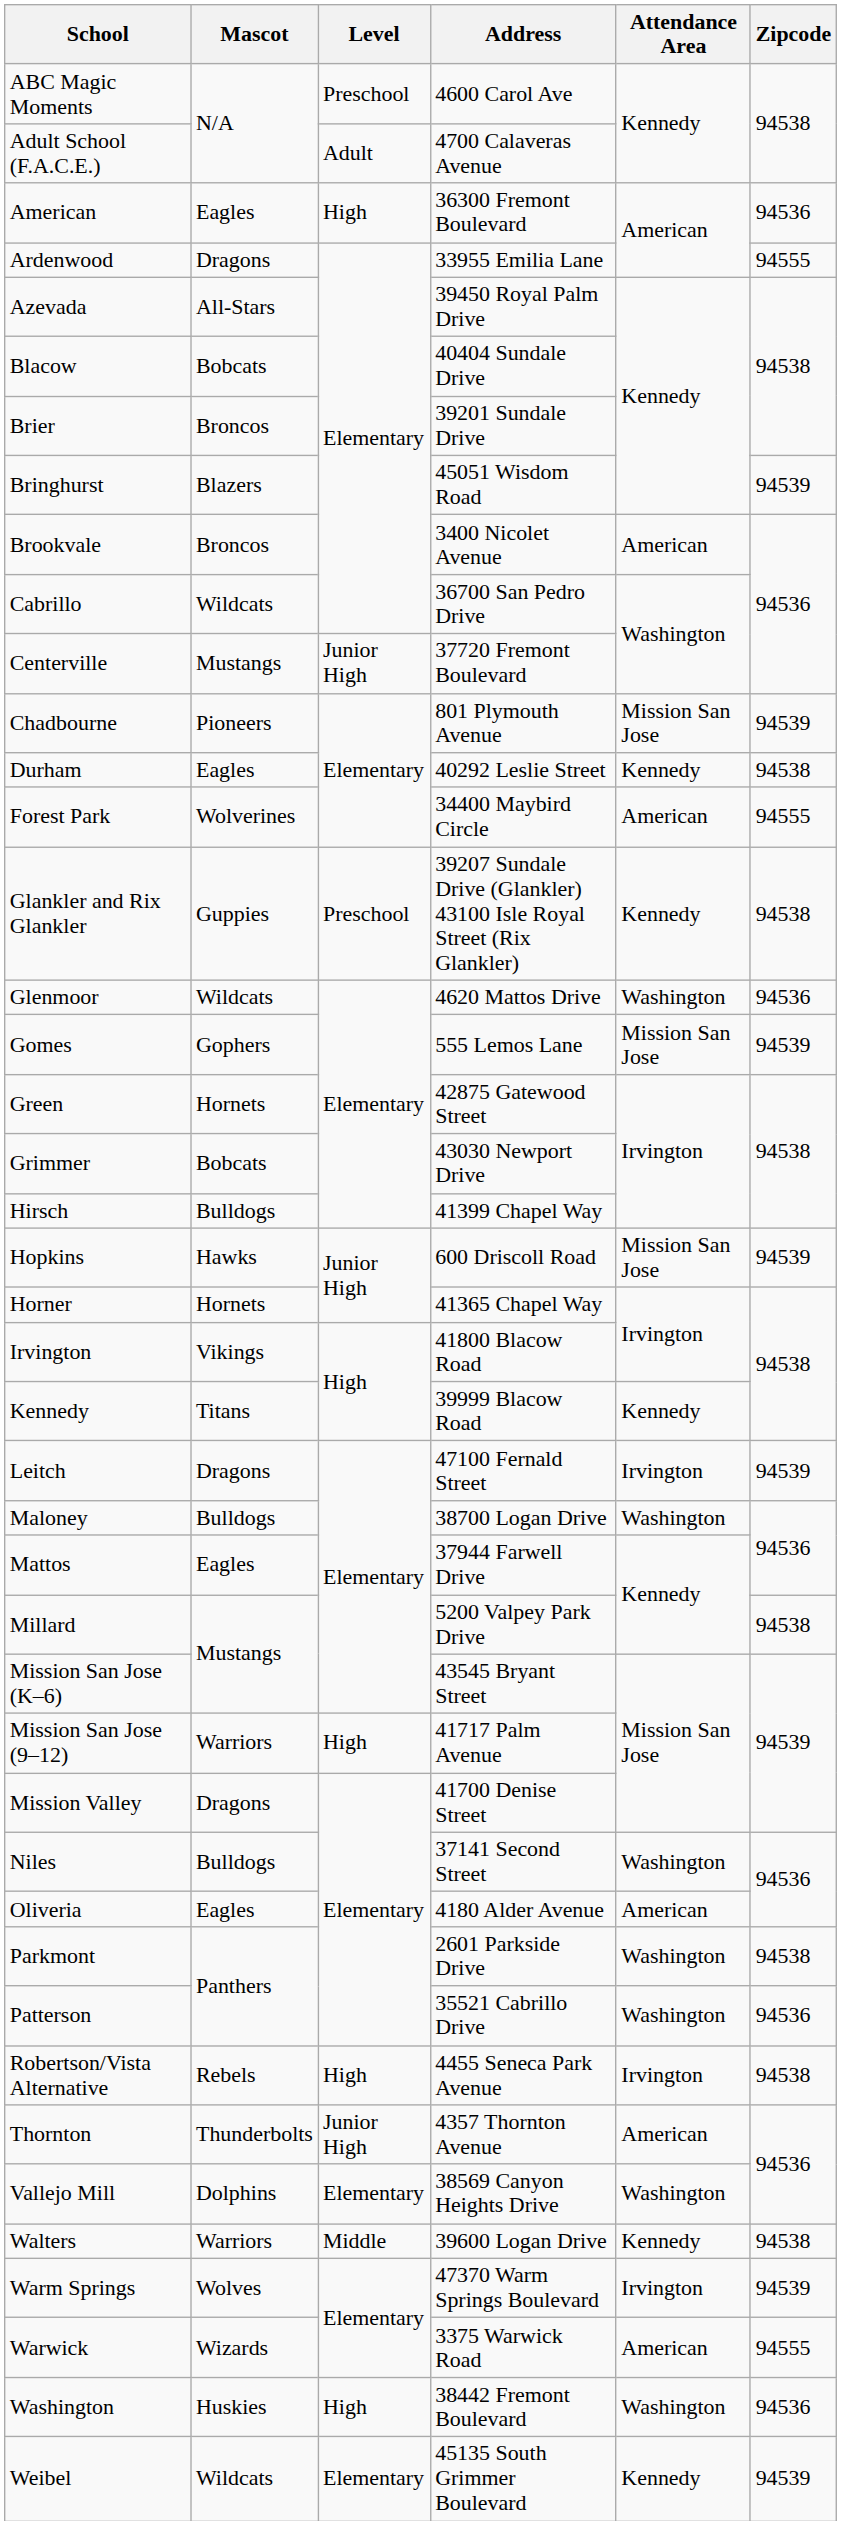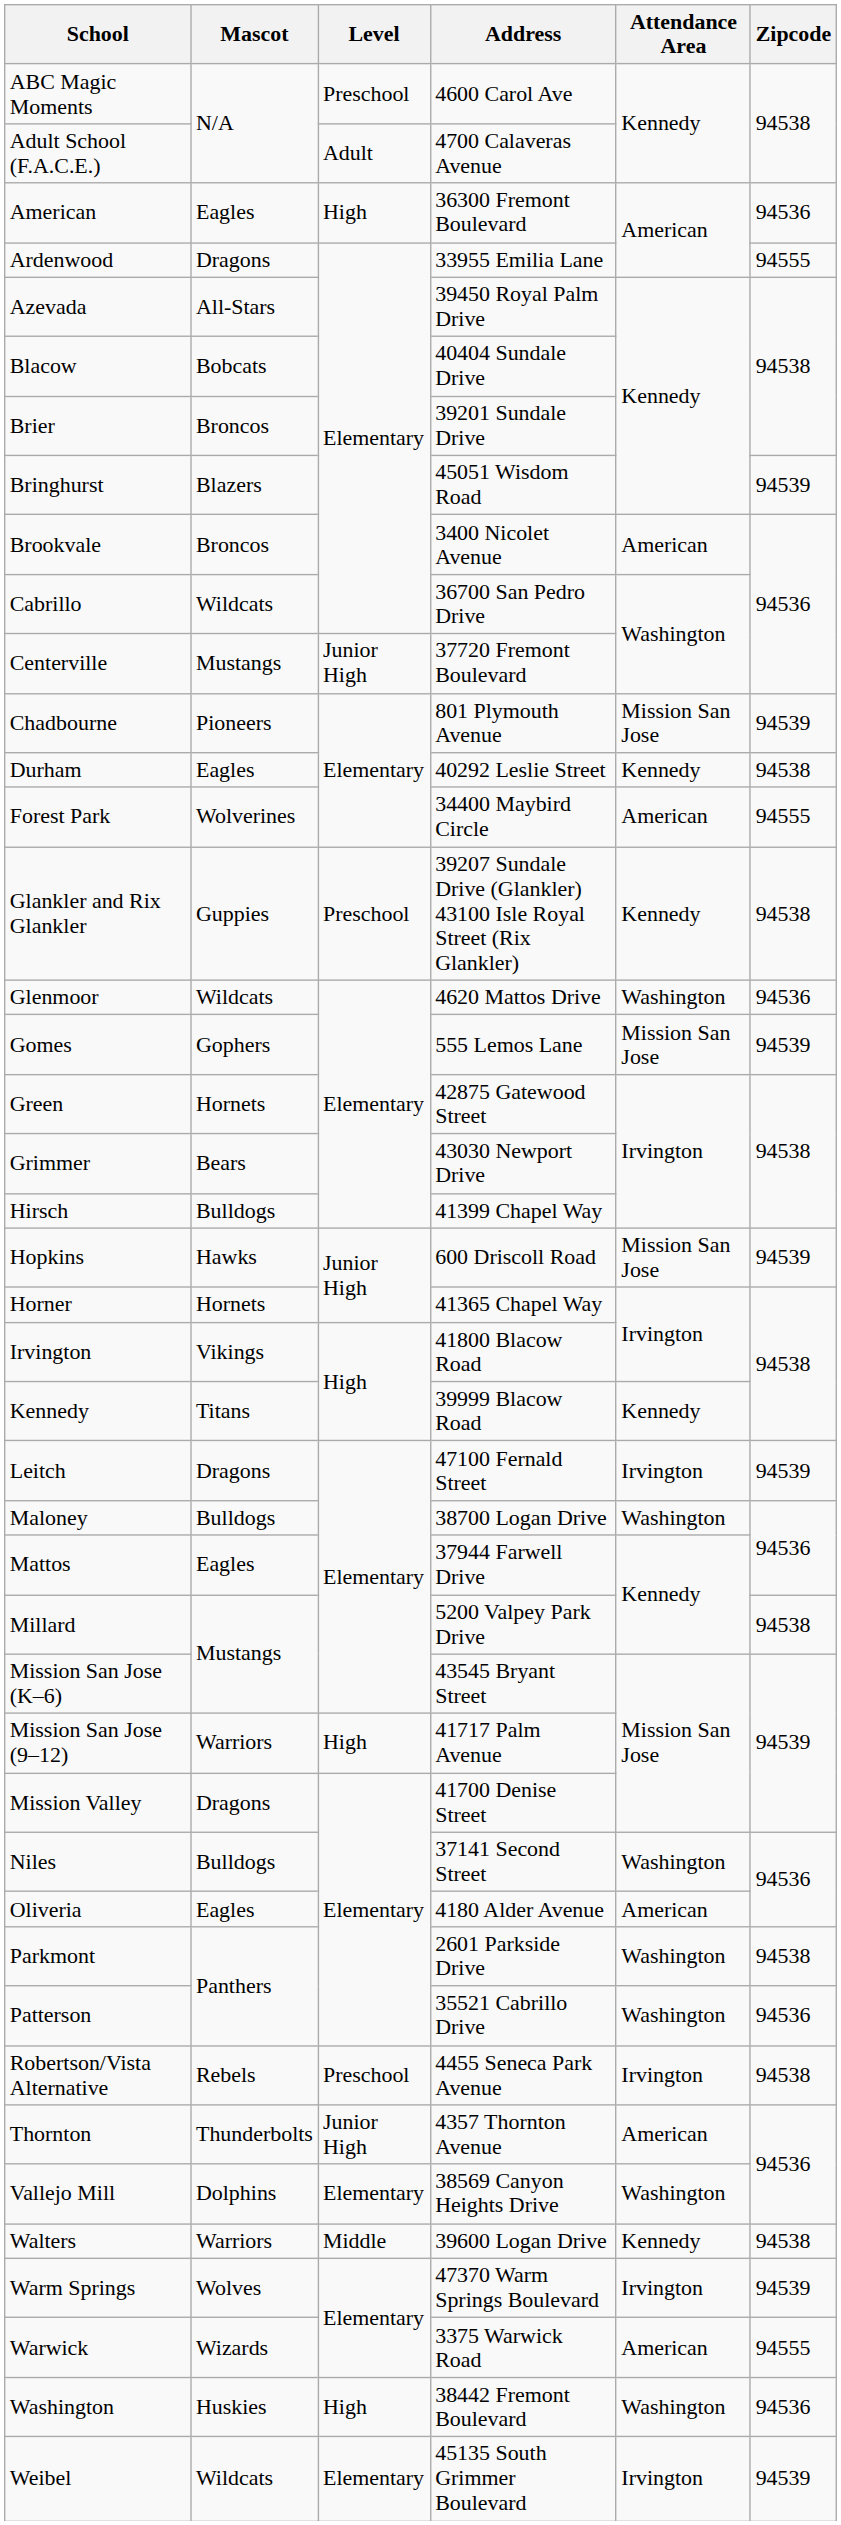Grimmer | Mascot: Bobcats -> Bears
Robertson/Vista Alternative | Level: High -> Preschool
Weibel | Attendance Area: Kennedy -> Irvington
